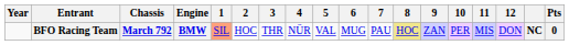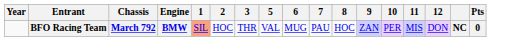- column: 4 | NÜR
BFO Racing Team | 8: khaki background -> no background
